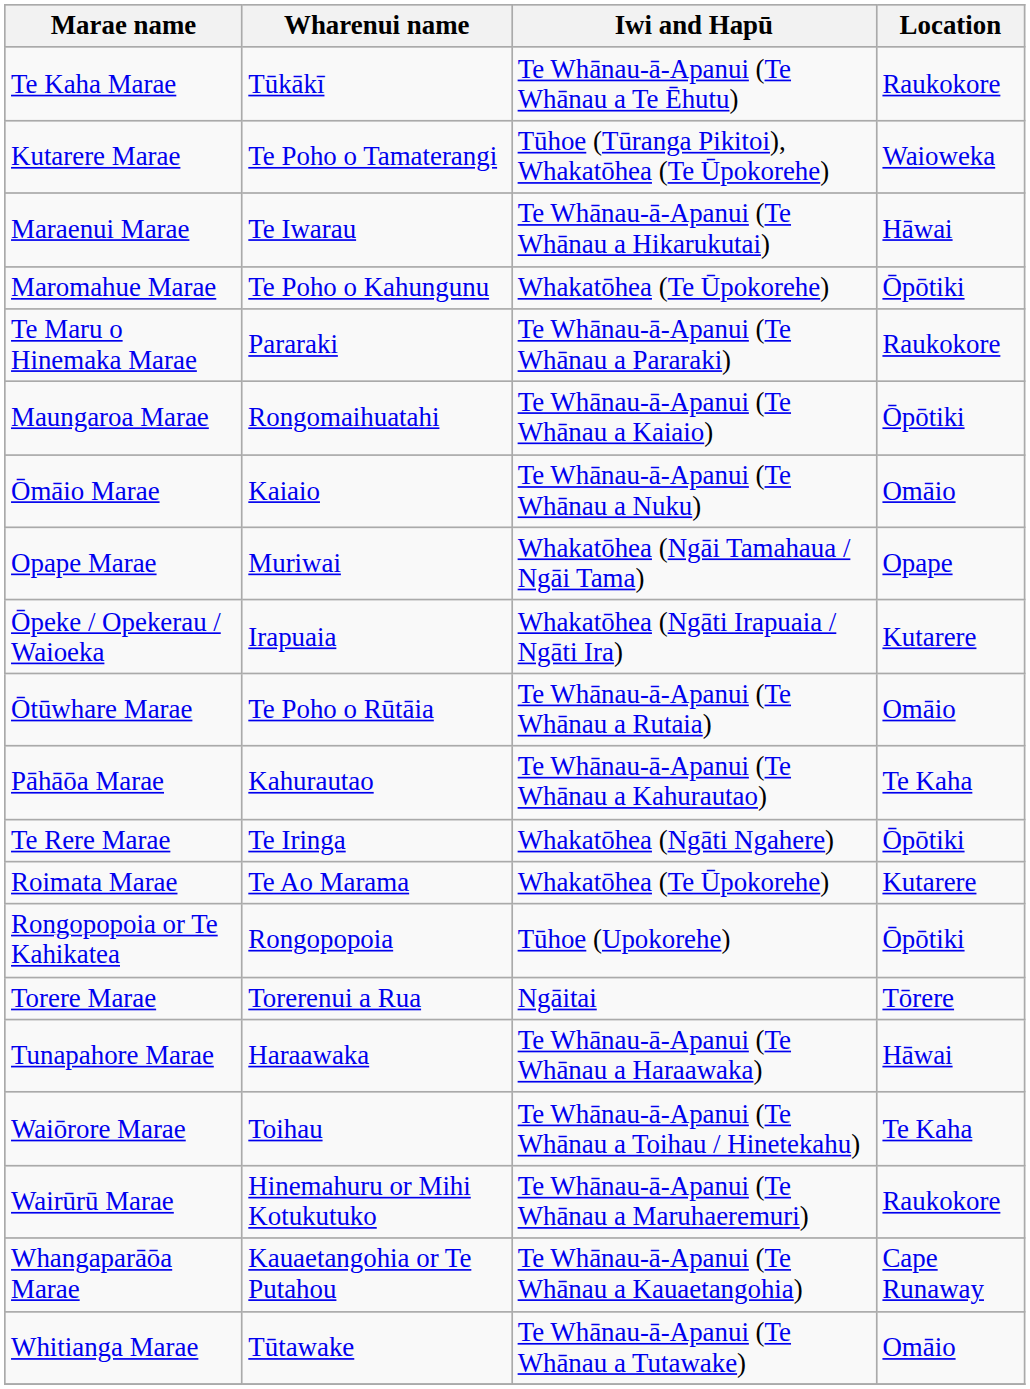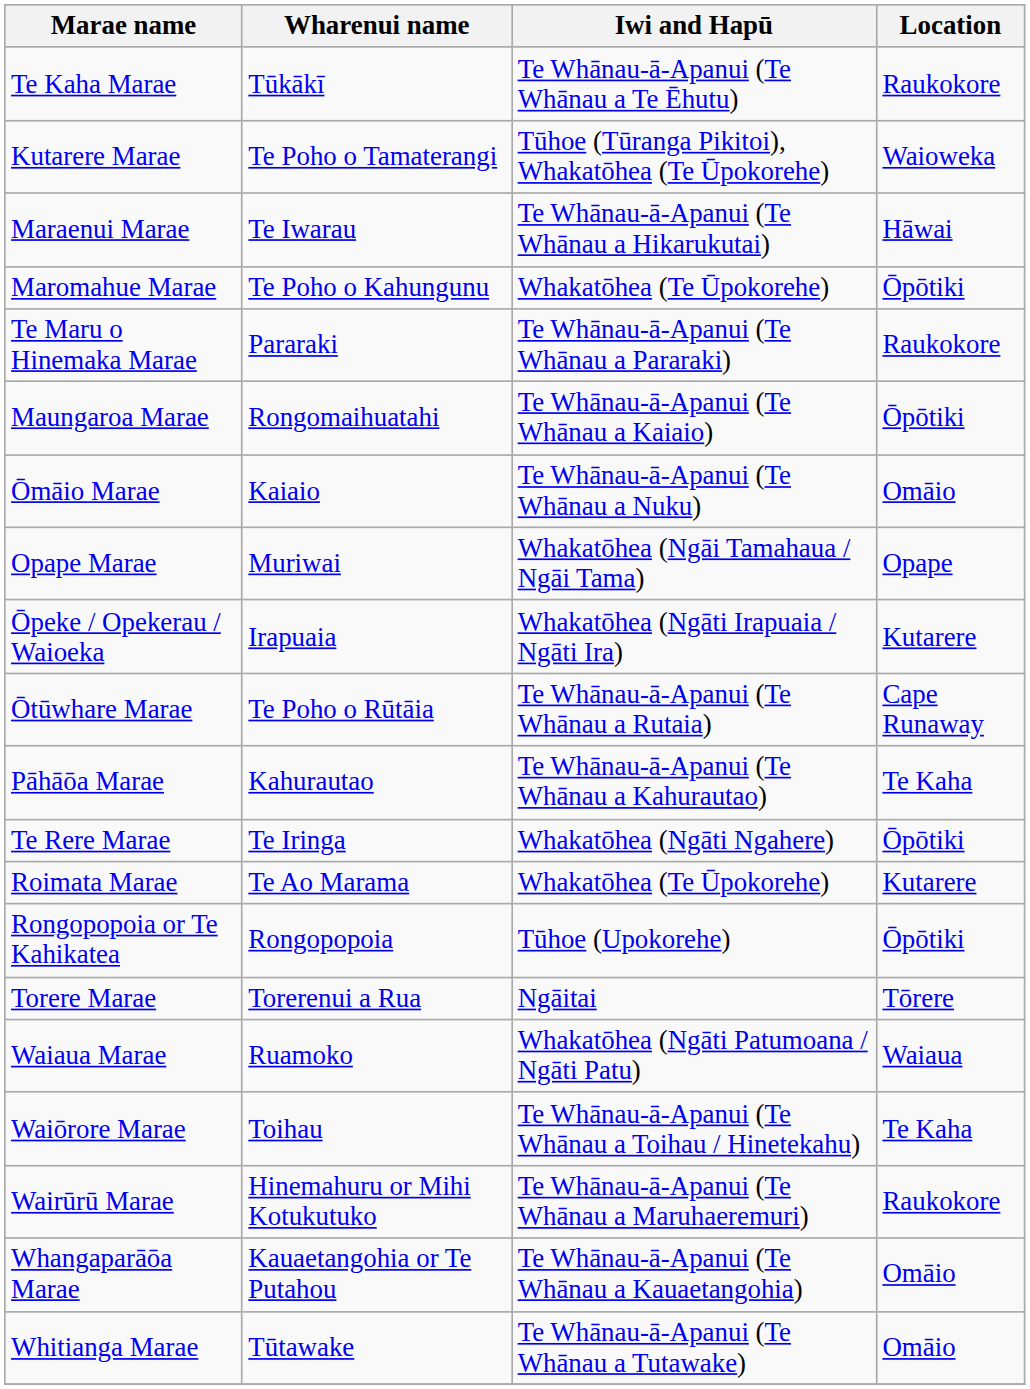Ōtūwhare Marae | Location: Omāio -> Cape Runaway
- row: Tunapahore Marae | Haraawaka | Te Whānau-ā-Apanui (Te Whānau a Haraawaka) | Hāwai
+ row: Waiaua Marae | Ruamoko | Whakatōhea (Ngāti Patumoana / Ngāti Patu) | Waiaua
Whangaparāōa Marae | Location: Cape Runaway -> Omāio
